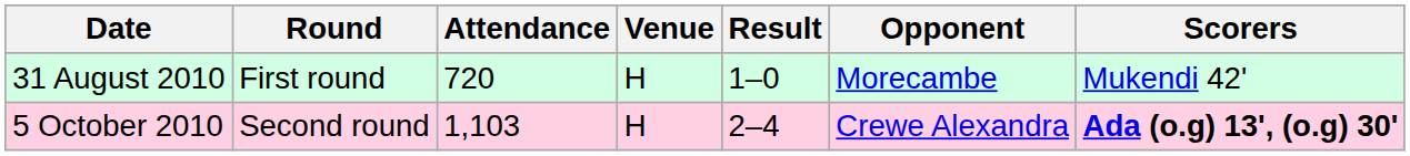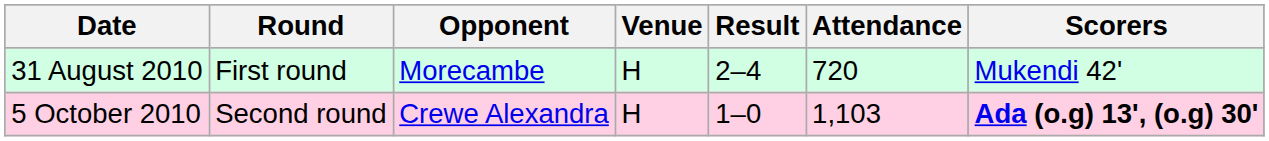columns swapped: Opponent <-> Attendance
31 August 2010 | Result: 1–0 -> 2–4
5 October 2010 | Result: 2–4 -> 1–0
